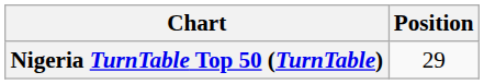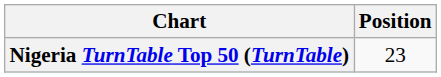Nigeria TurnTable Top 50 (TurnTable) | Position: 29 -> 23
